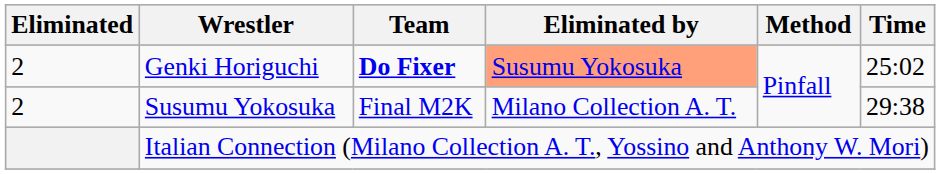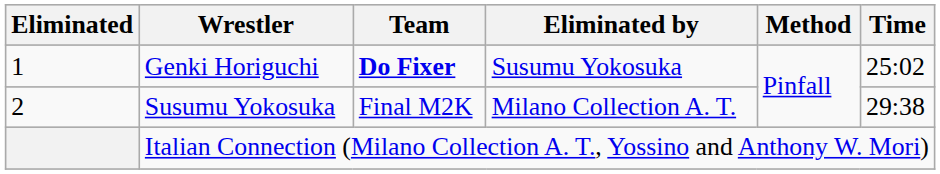Genki Horiguchi | Eliminated: 2 -> 1
Genki Horiguchi | Eliminated by: lightsalmon background -> no background
